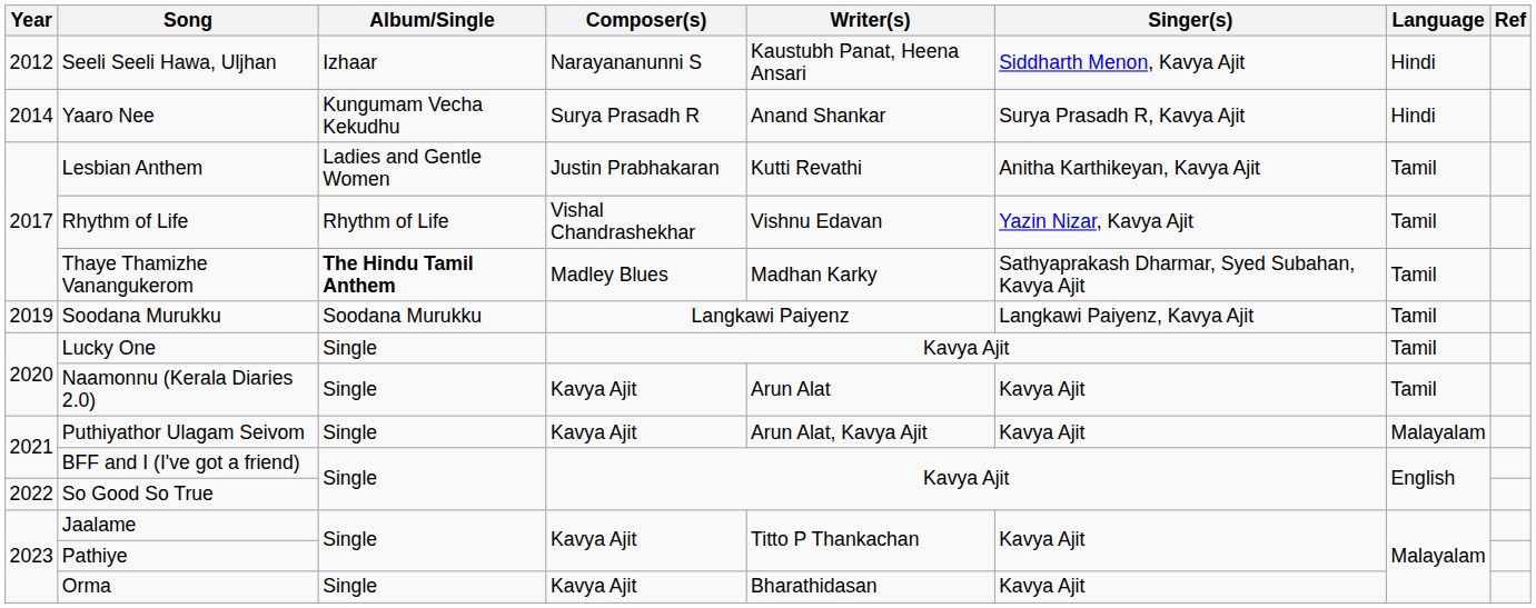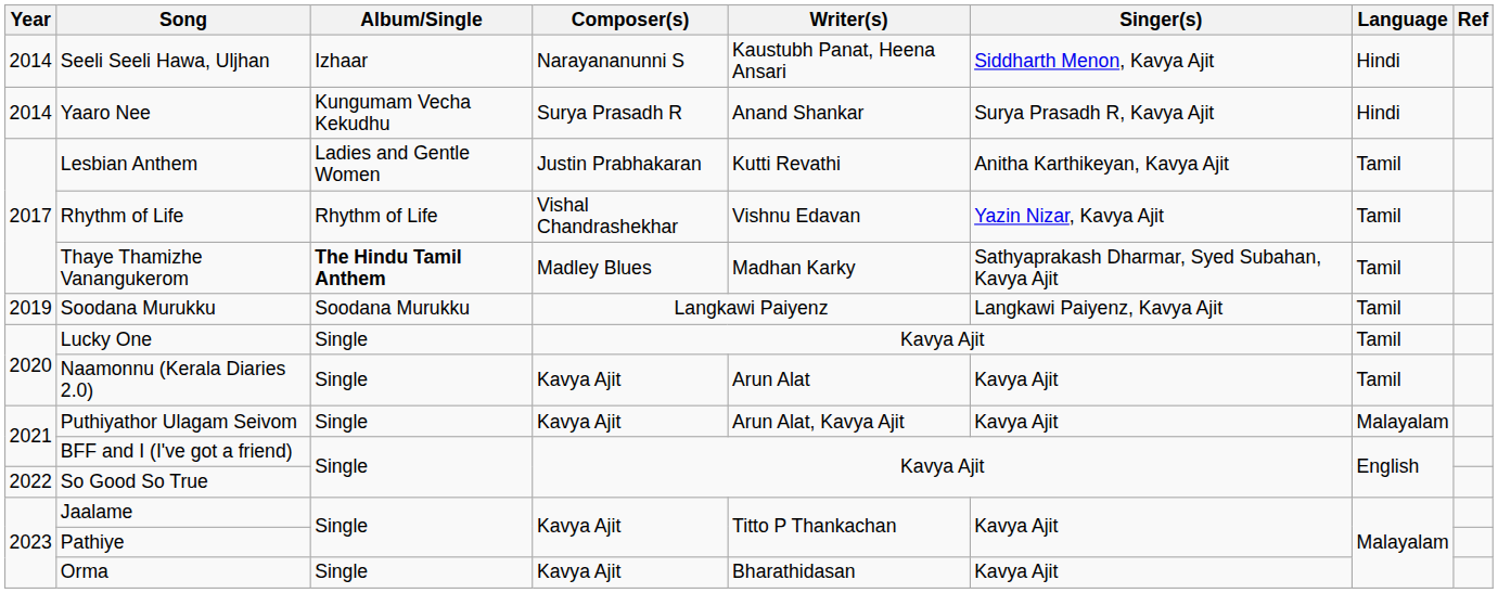Seeli Seeli Hawa, Uljhan | Year: 2012 -> 2014
